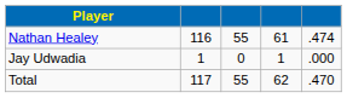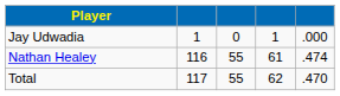rows swapped: Nathan Healey <-> Jay Udwadia
